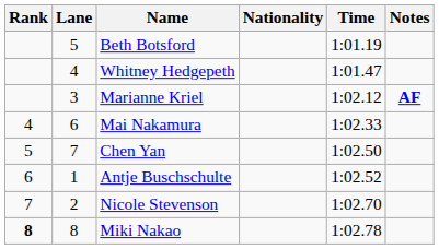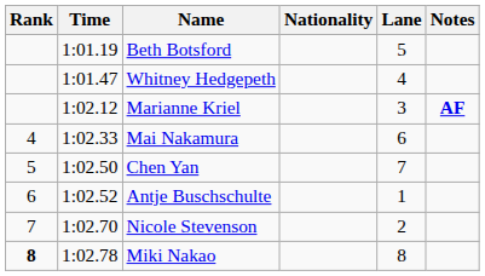columns swapped: Lane <-> Time
